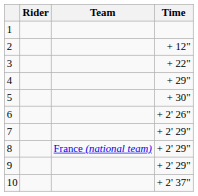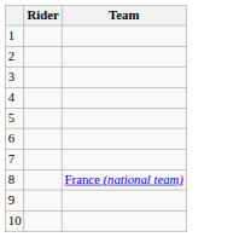- column: Time | + 12" | + 22" | + 29" | + 30" | + 2' 26" | + 2' 29" | + 2' 29" | + 2' 29" | + 2' 37"
